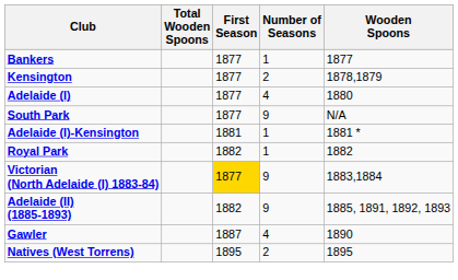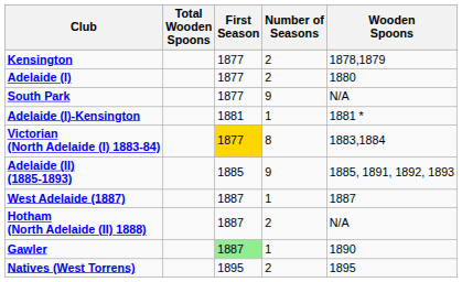- row: Bankers | 1877 | 1 | 1877
Adelaide (I) | Number of Seasons: 4 -> 2
- row: Royal Park | 1882 | 1 | 1882
Victorian (North Adelaide (I) 1883-84) | Number of Seasons: 9 -> 8
Adelaide (II) (1885-1893) | First Season: 1882 -> 1885
+ row: West Adelaide (1887) | 1887 | 1 | 1887
+ row: Hotham (North Adelaide (II) 1888) | 1887 | 2 | N/A
Gawler | First Season: no background -> lightgreen background
Gawler | Number of Seasons: 4 -> 1
